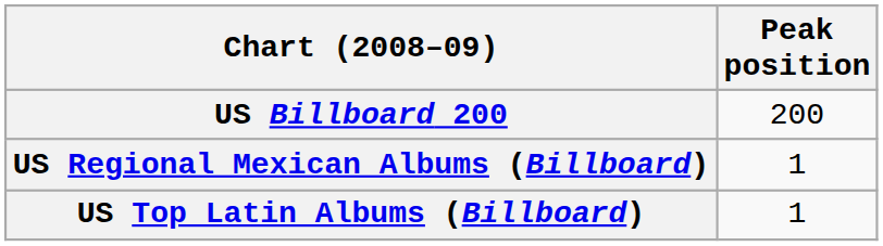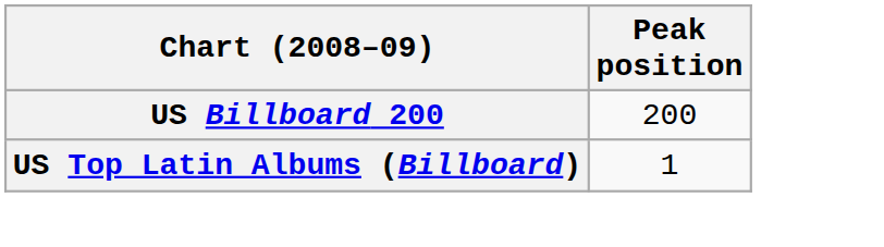- row: US Regional Mexican Albums (Billboard) | 1
